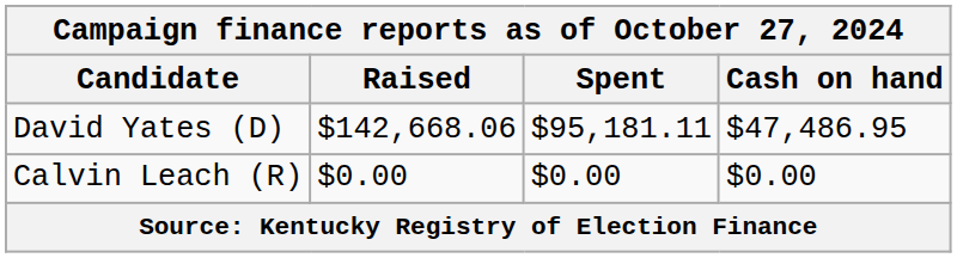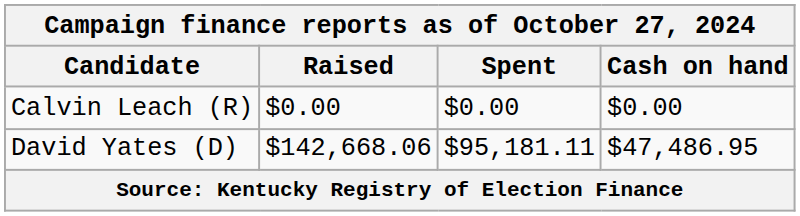rows swapped: David Yates (D) <-> Calvin Leach (R)
